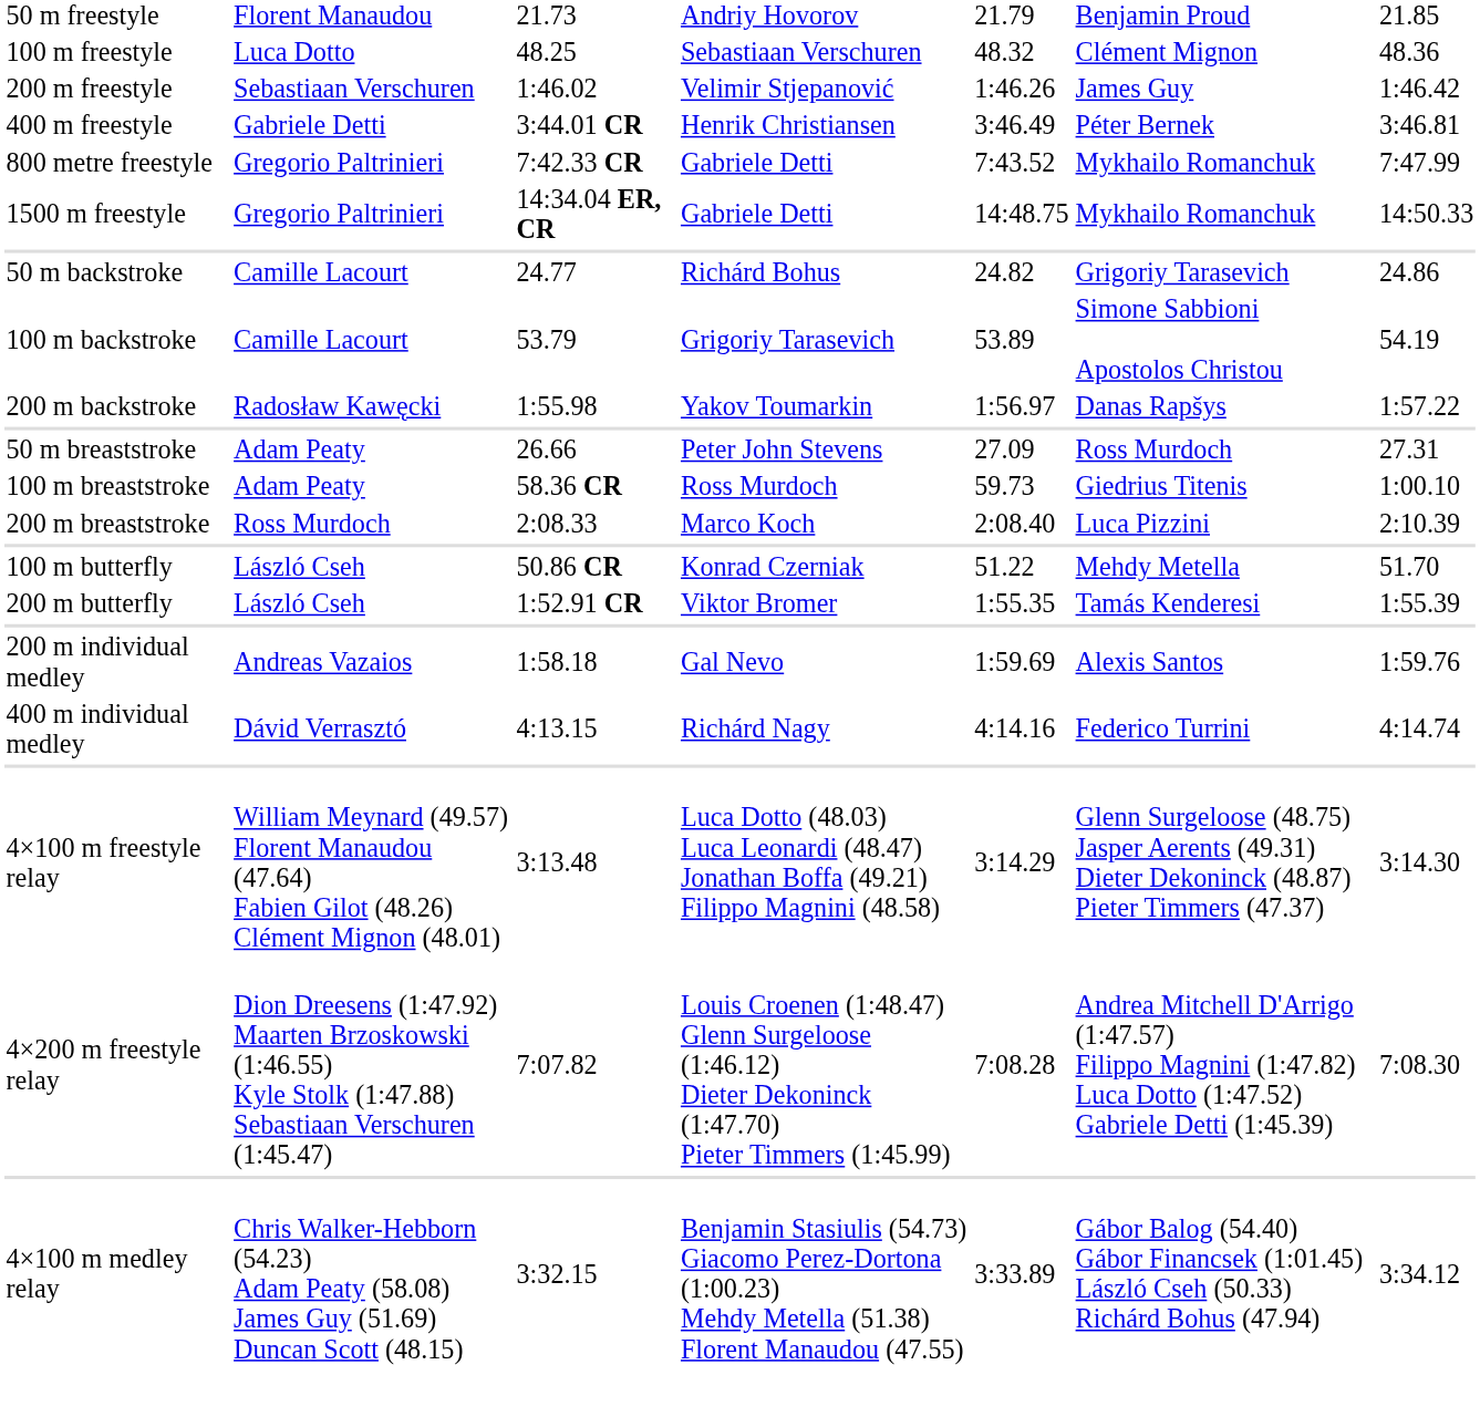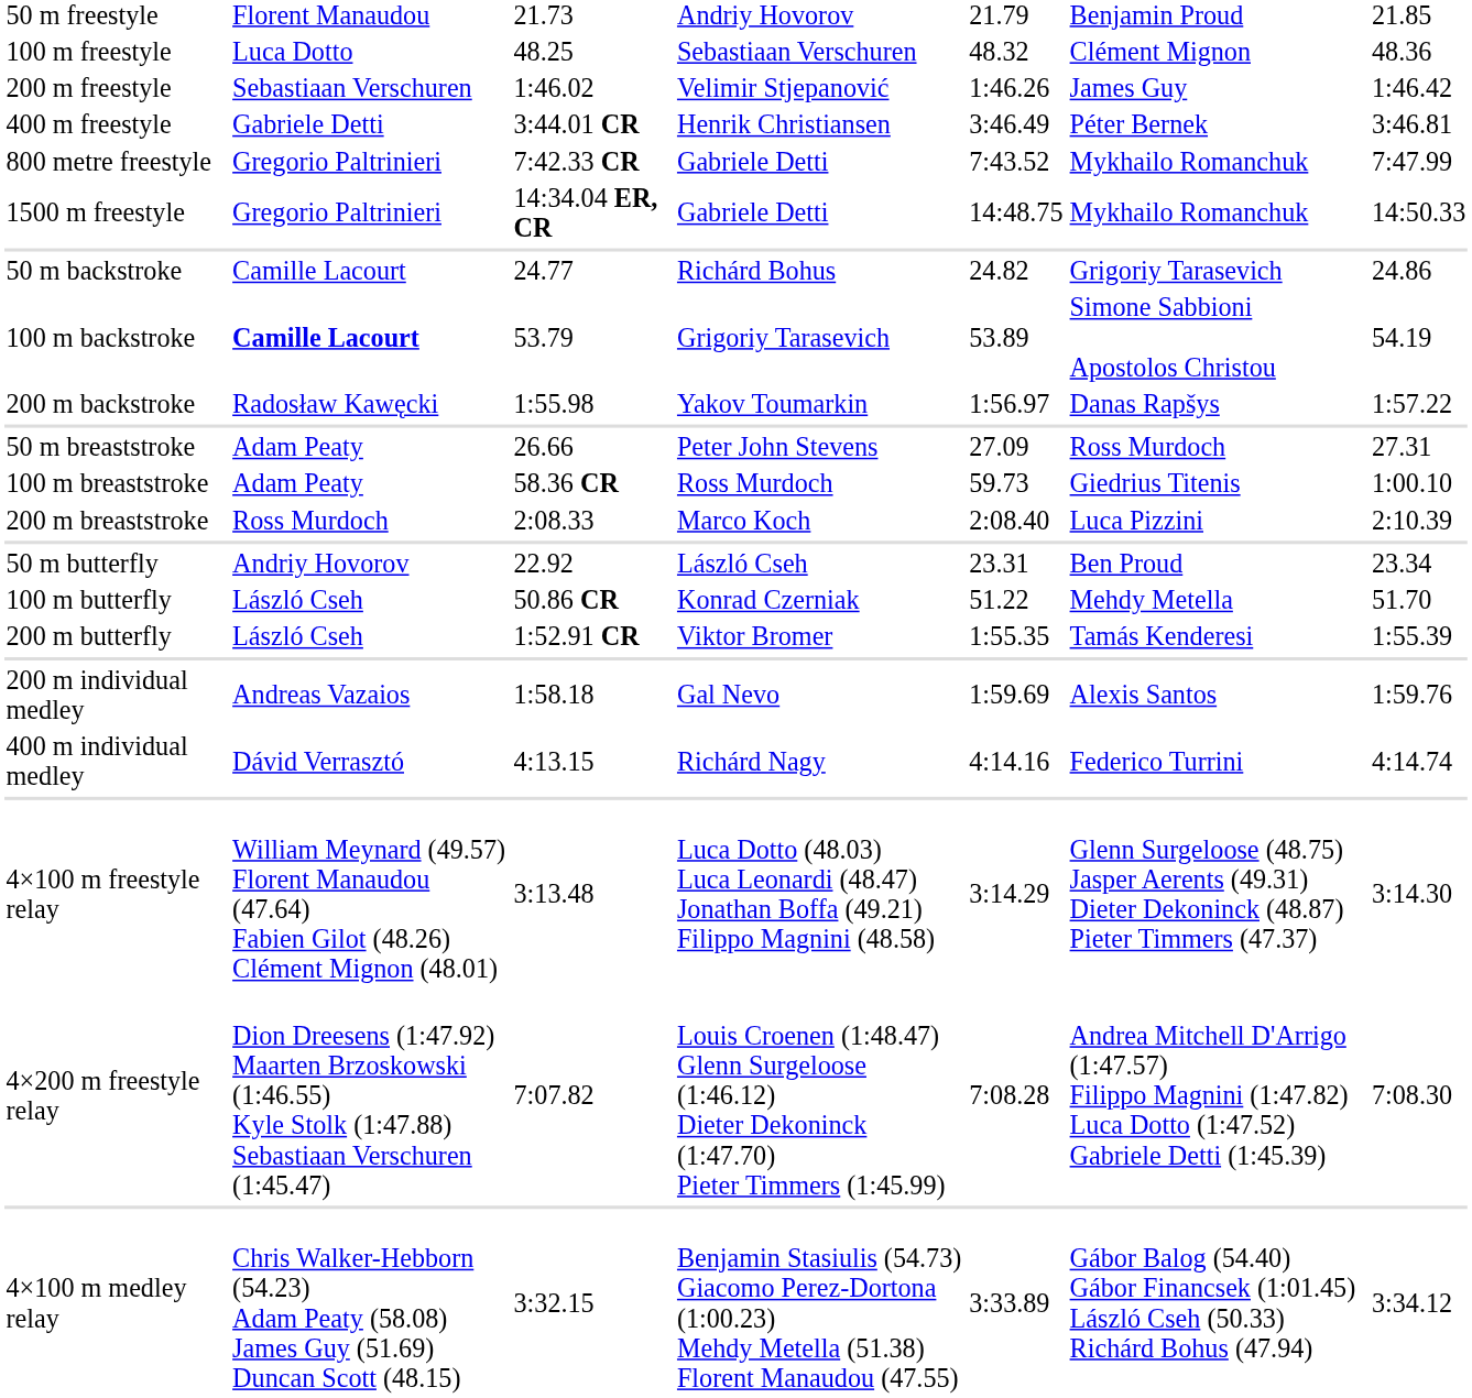100 m backstroke | column 2: normal -> bold
+ row: 50 m butterfly | Andriy Hovorov | 22.92 | László Cseh | 23.31 | Ben Proud | 23.34
